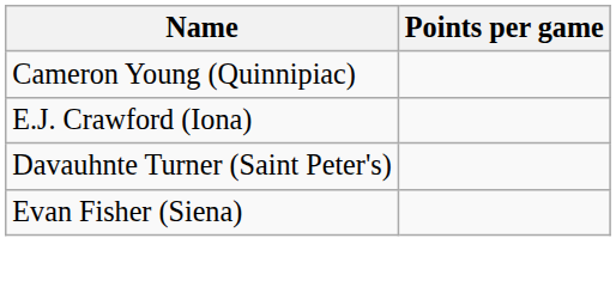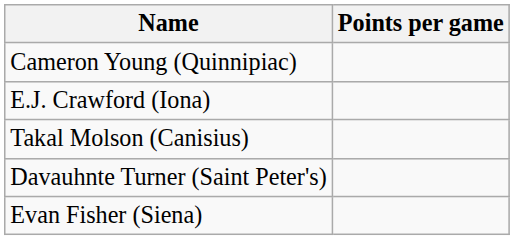+ row: Takal Molson (Canisius)
